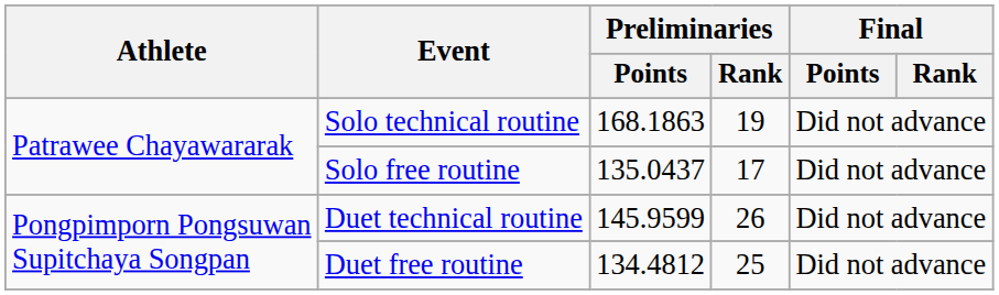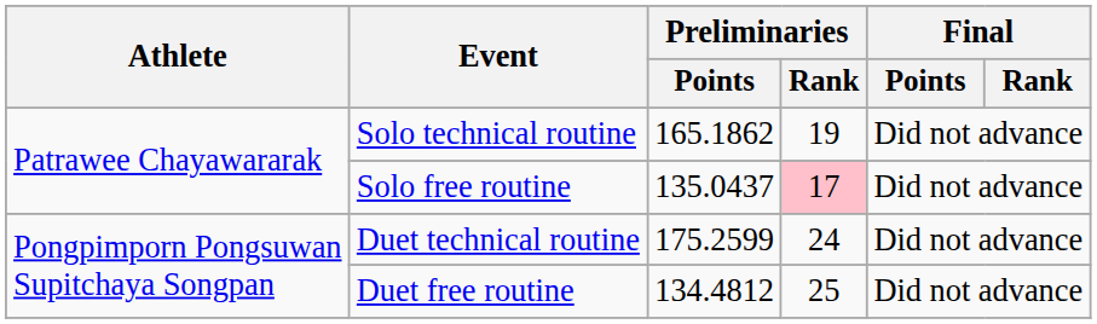Solo technical routine | Preliminaries / Points: 168.1863 -> 165.1862
Solo free routine | Preliminaries / Rank: no background -> pink background
Duet technical routine | Preliminaries / Points: 145.9599 -> 175.2599
Duet technical routine | Preliminaries / Rank: 26 -> 24
